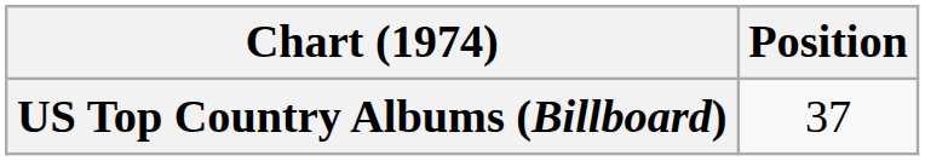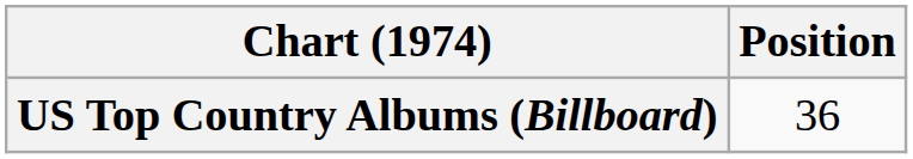US Top Country Albums (Billboard) | Position: 37 -> 36
